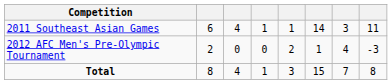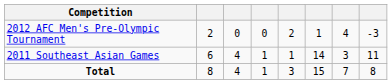rows swapped: 2012 AFC Men's Pre-Olympic Tournament <-> 2011 Southeast Asian Games
